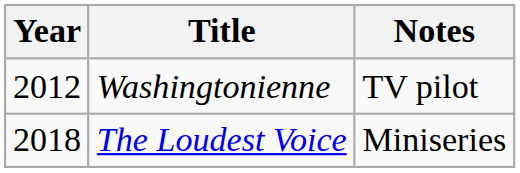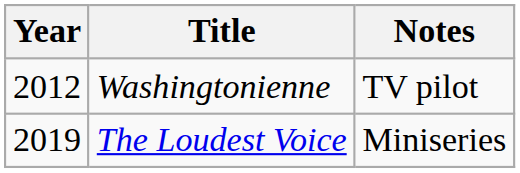The Loudest Voice | Year: 2018 -> 2019
